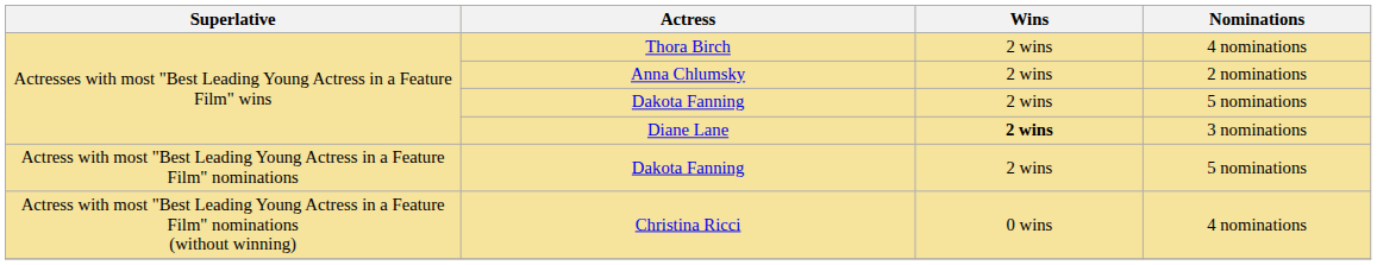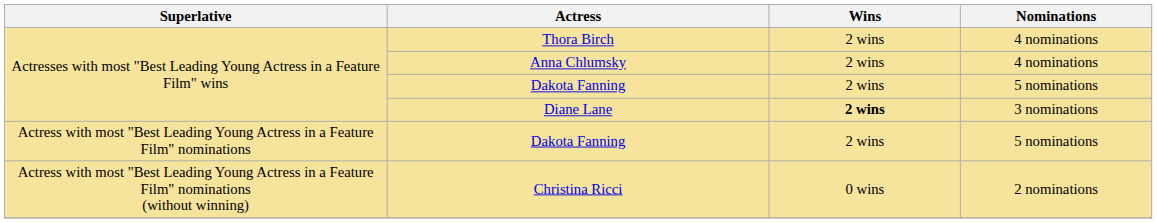Anna Chlumsky | Nominations: 2 nominations -> 4 nominations
Christina Ricci | Nominations: 4 nominations -> 2 nominations
